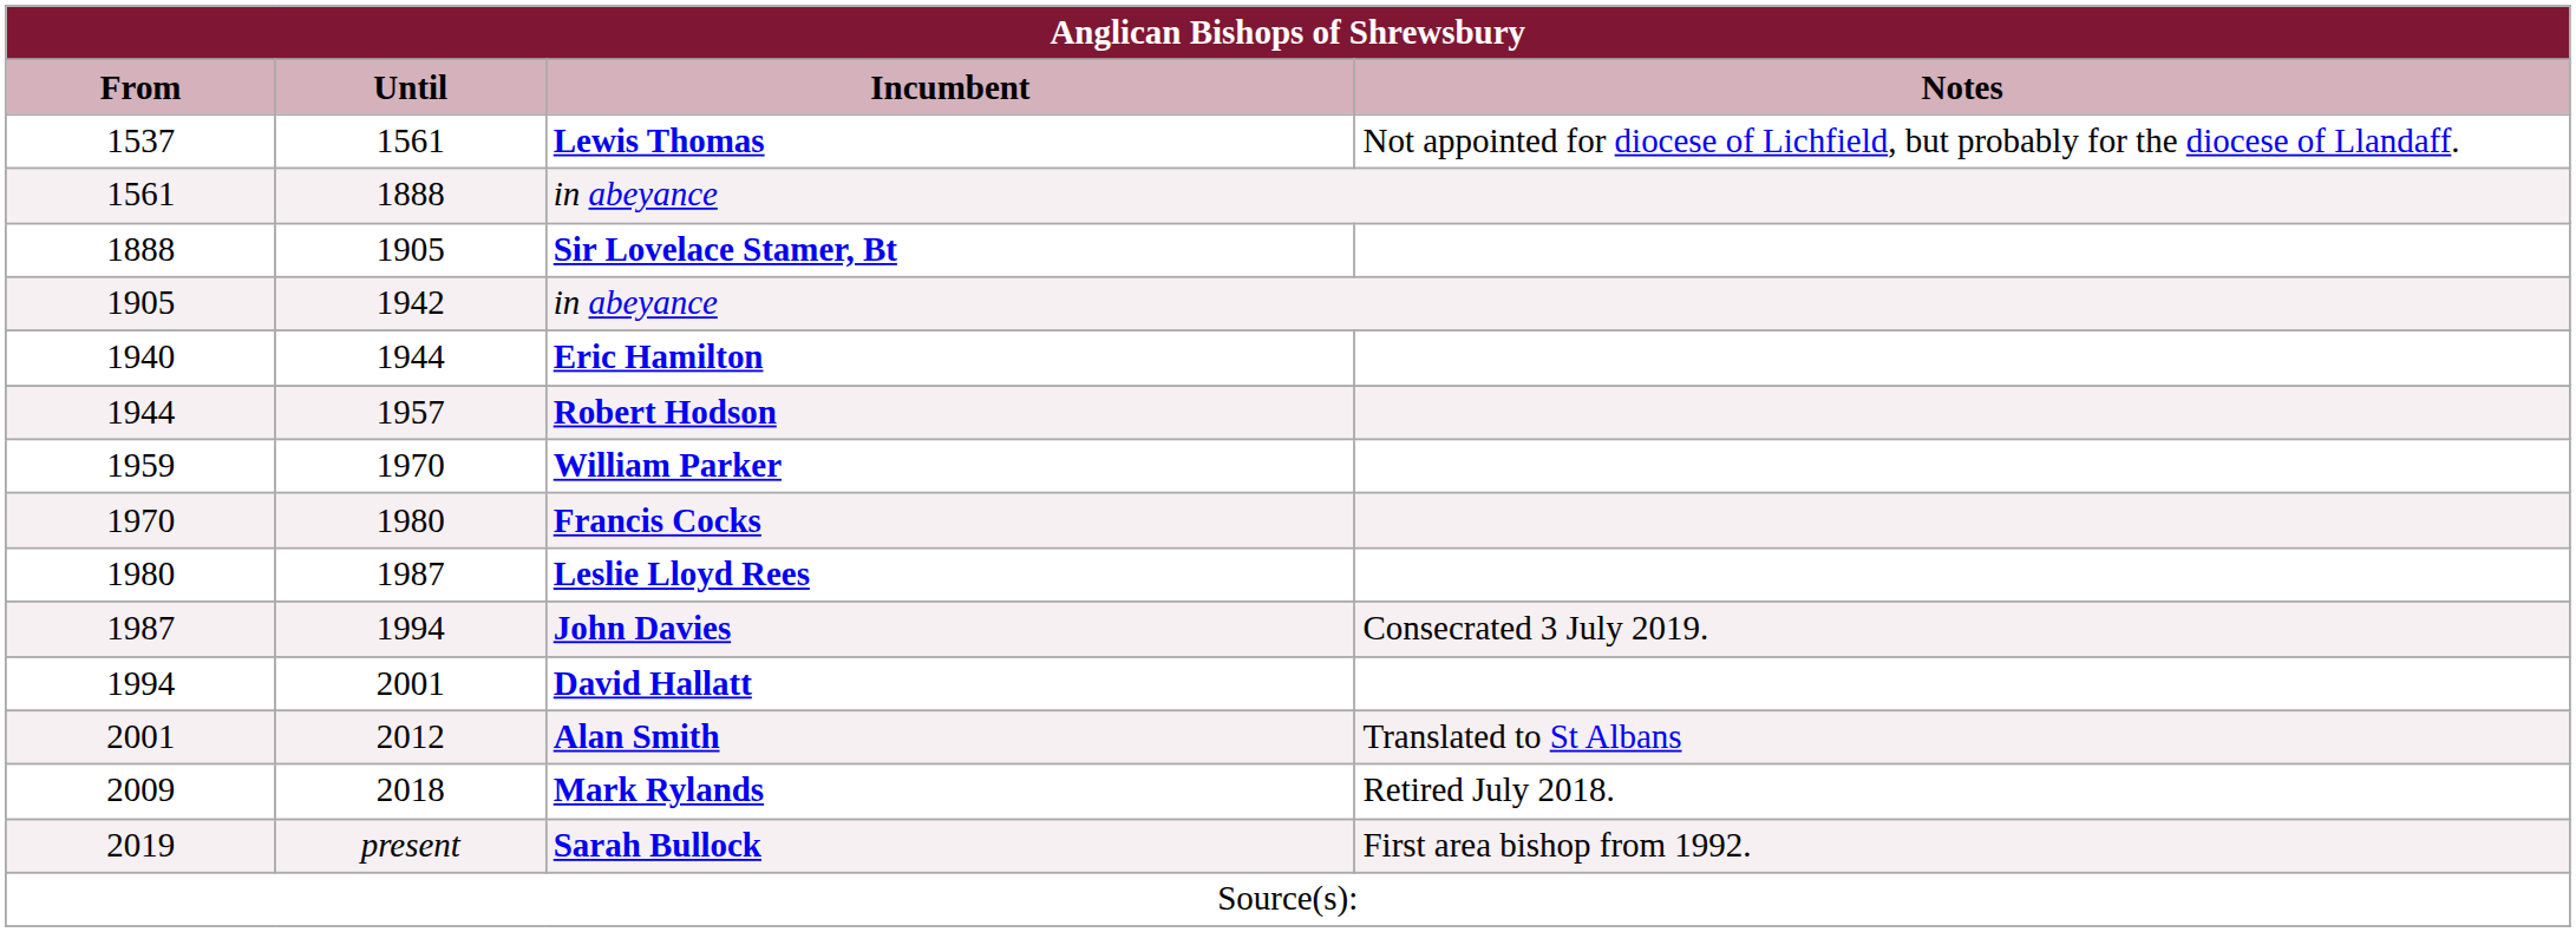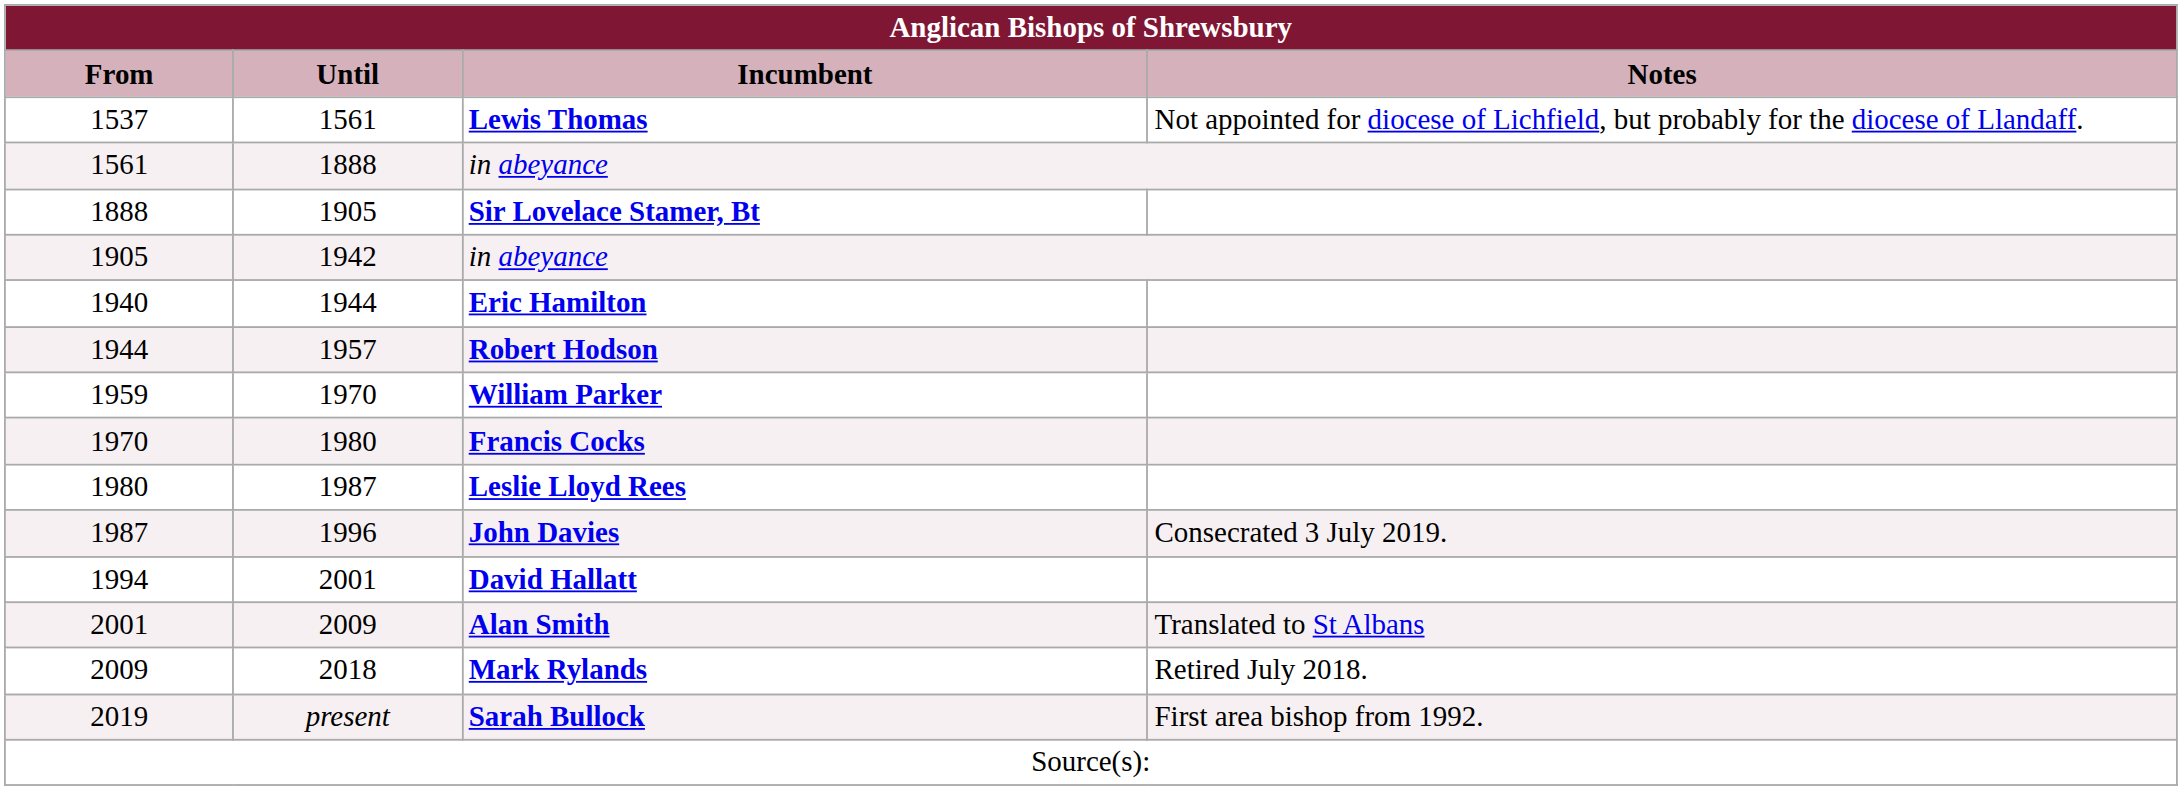John Davies | Until: 1994 -> 1996
Alan Smith | Until: 2012 -> 2009
